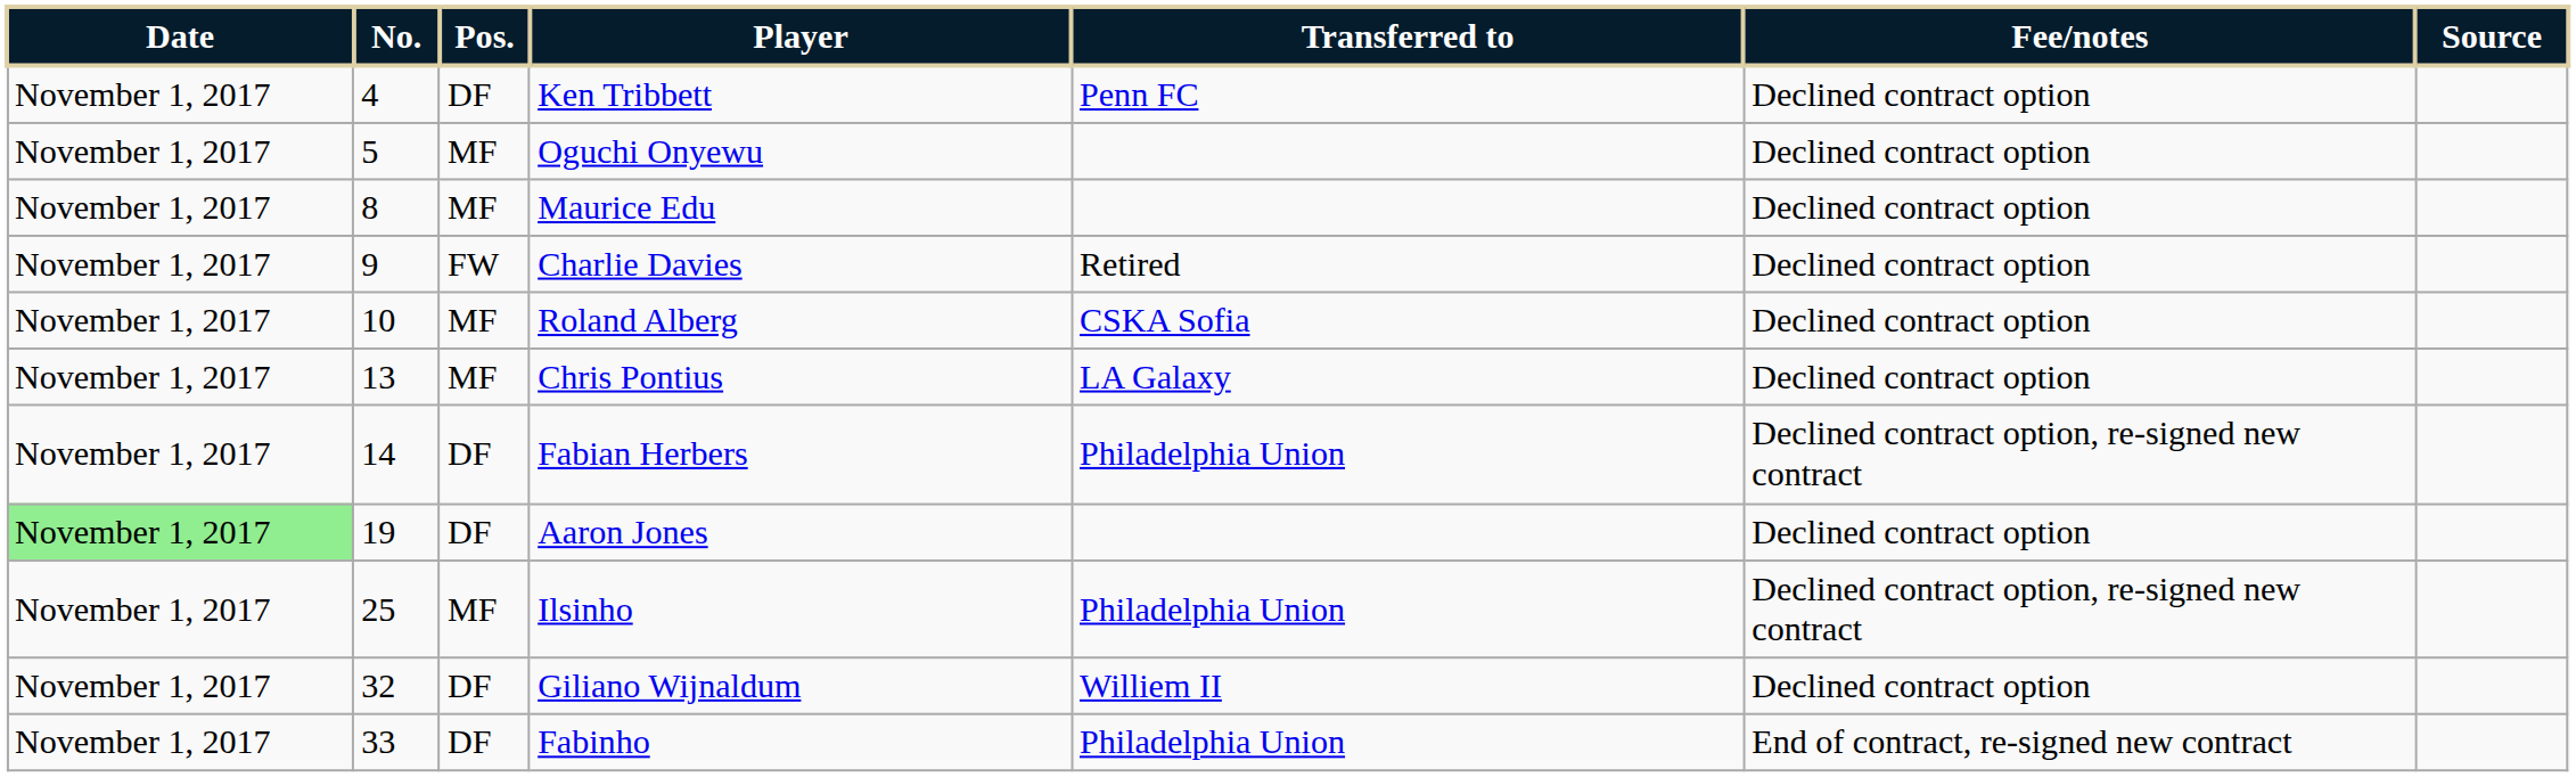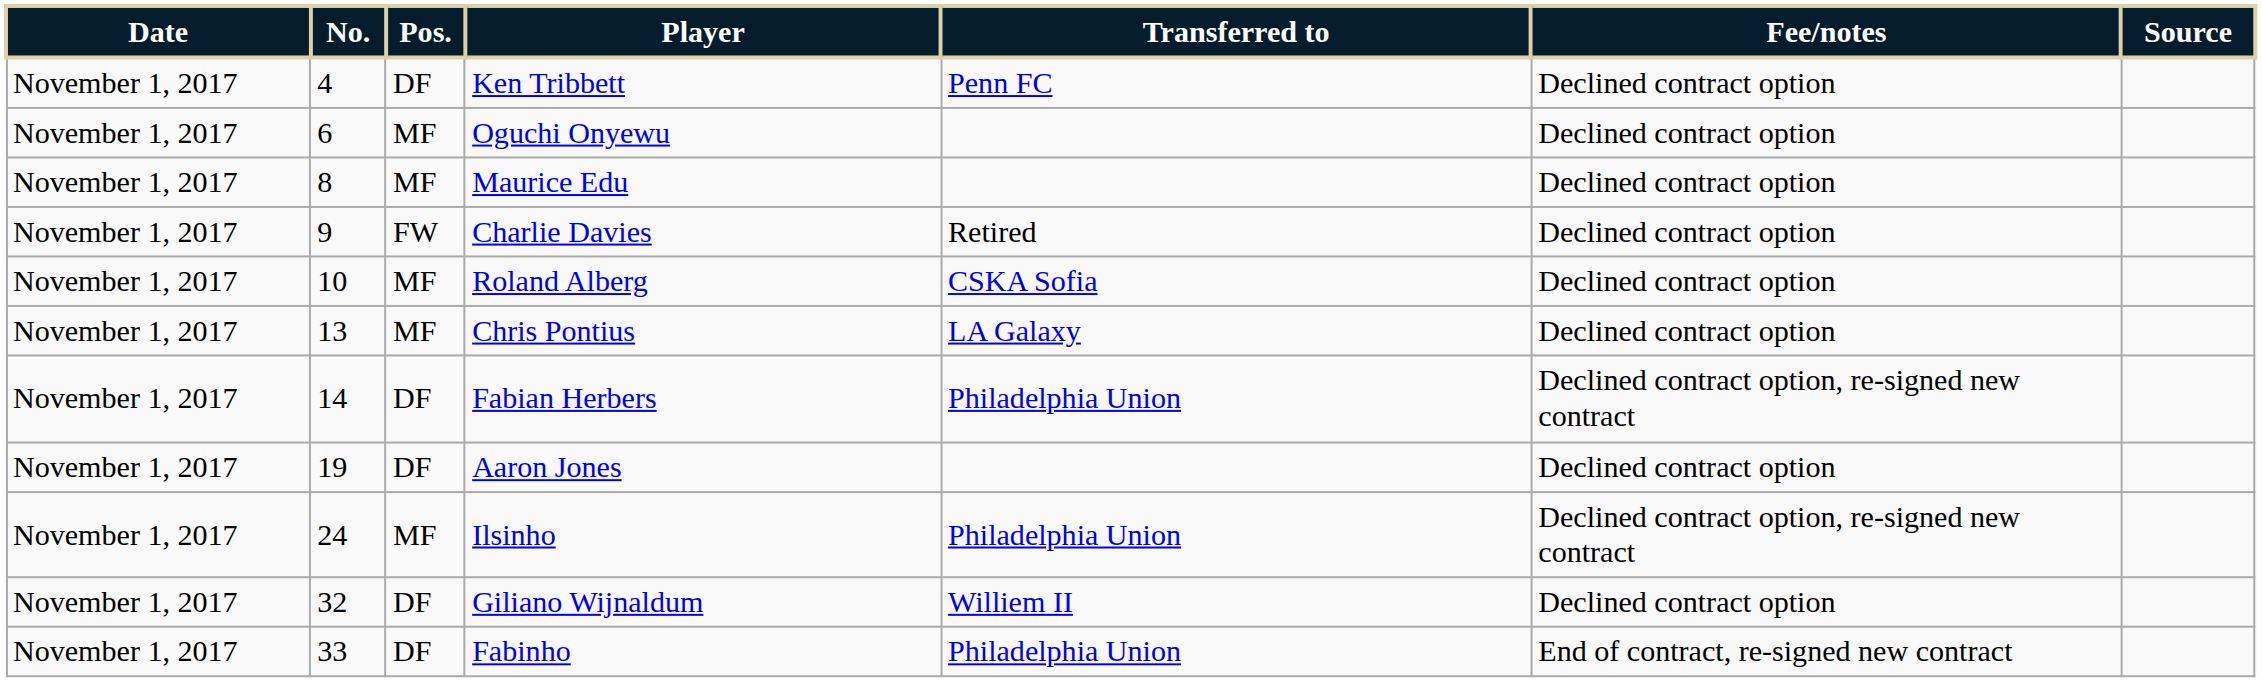Oguchi Onyewu | No.: 5 -> 6
Aaron Jones | Date: lightgreen background -> no background
Ilsinho | No.: 25 -> 24
